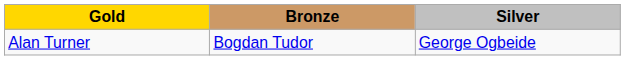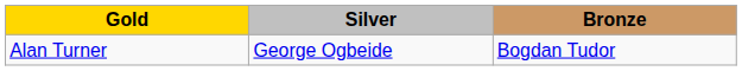columns swapped: Silver <-> Bronze
